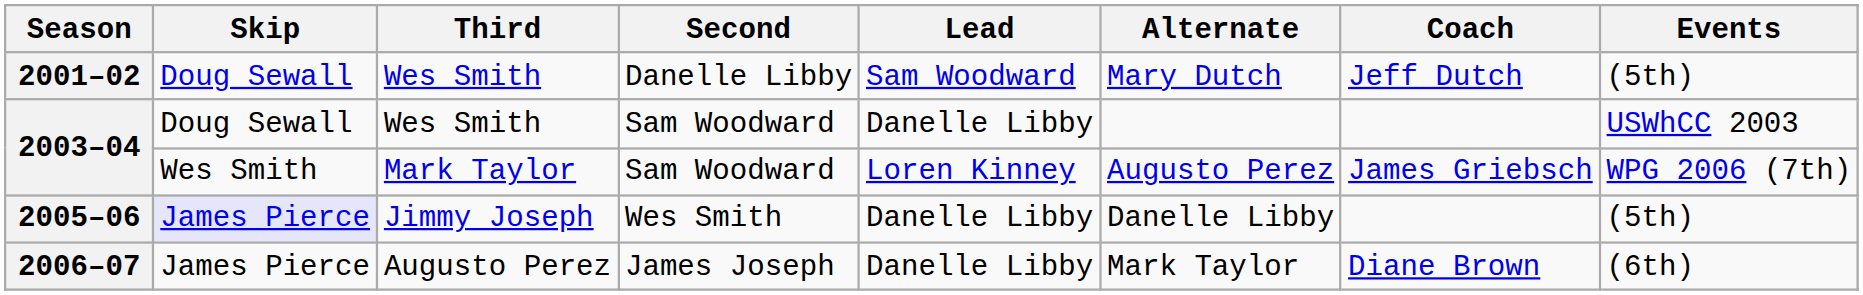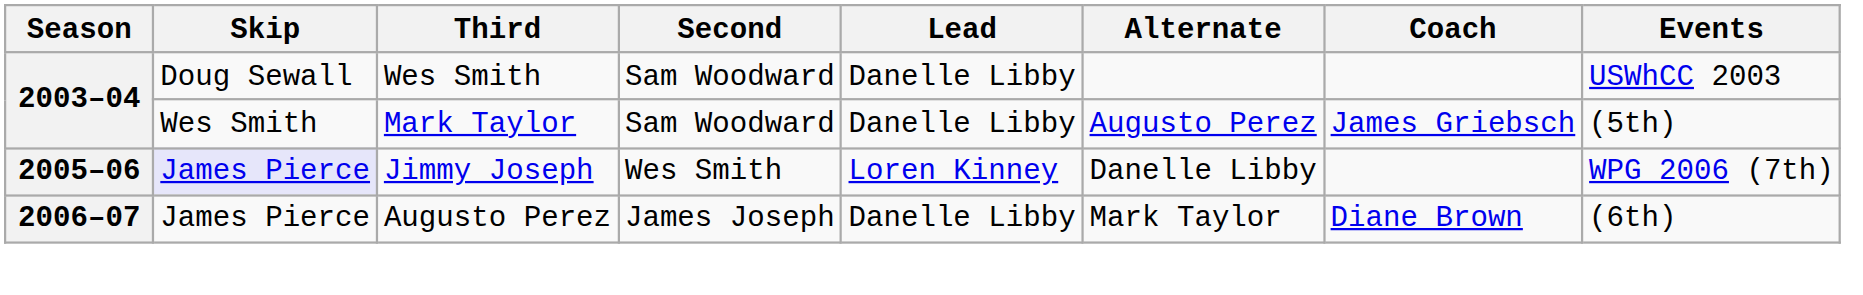- row: 2001–02 | Doug Sewall | Wes Smith | Danelle Libby | Sam Woodward | Mary Dutch | Jeff Dutch | (5th)
2003–04 / Mark Taylor | Lead: Loren Kinney -> Danelle Libby
2003–04 / Mark Taylor | Events: WPG 2006 (7th) -> (5th)
2005–06 | Lead: Danelle Libby -> Loren Kinney
2005–06 | Events: (5th) -> WPG 2006 (7th)
